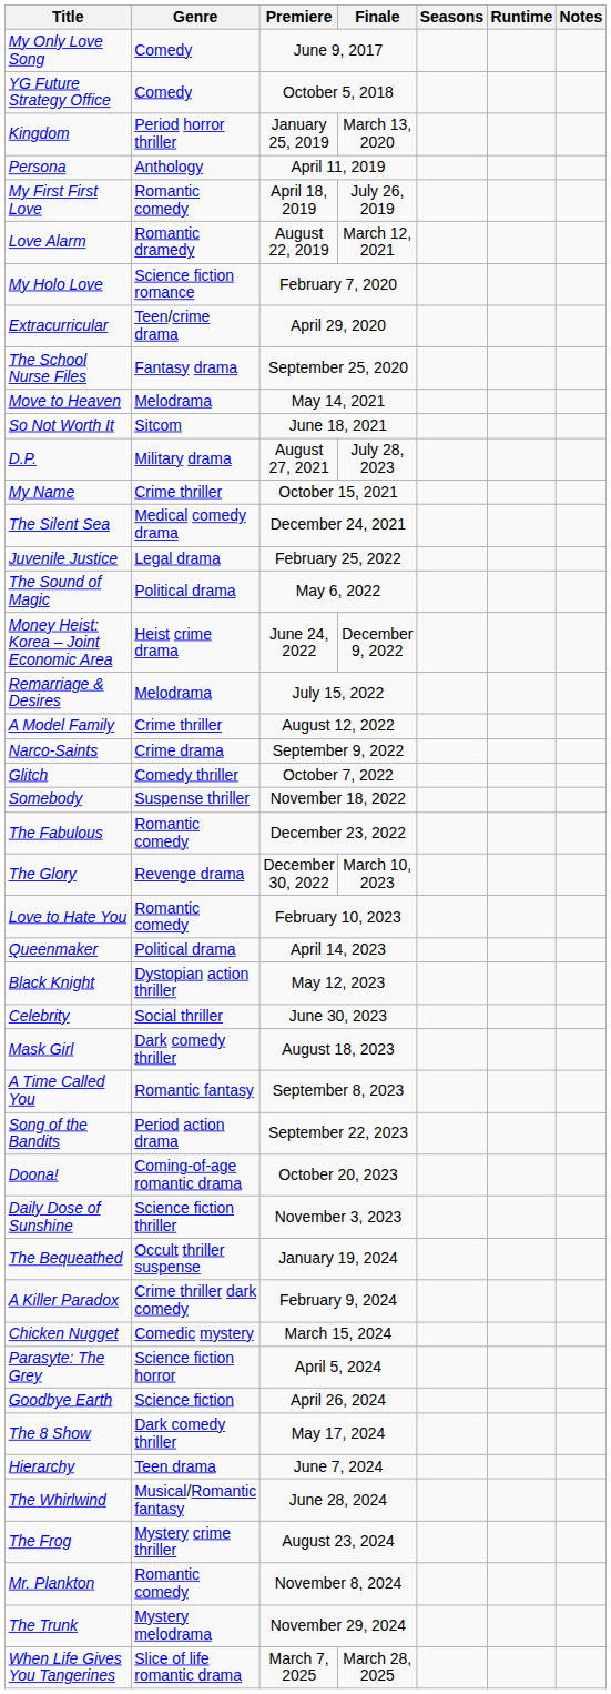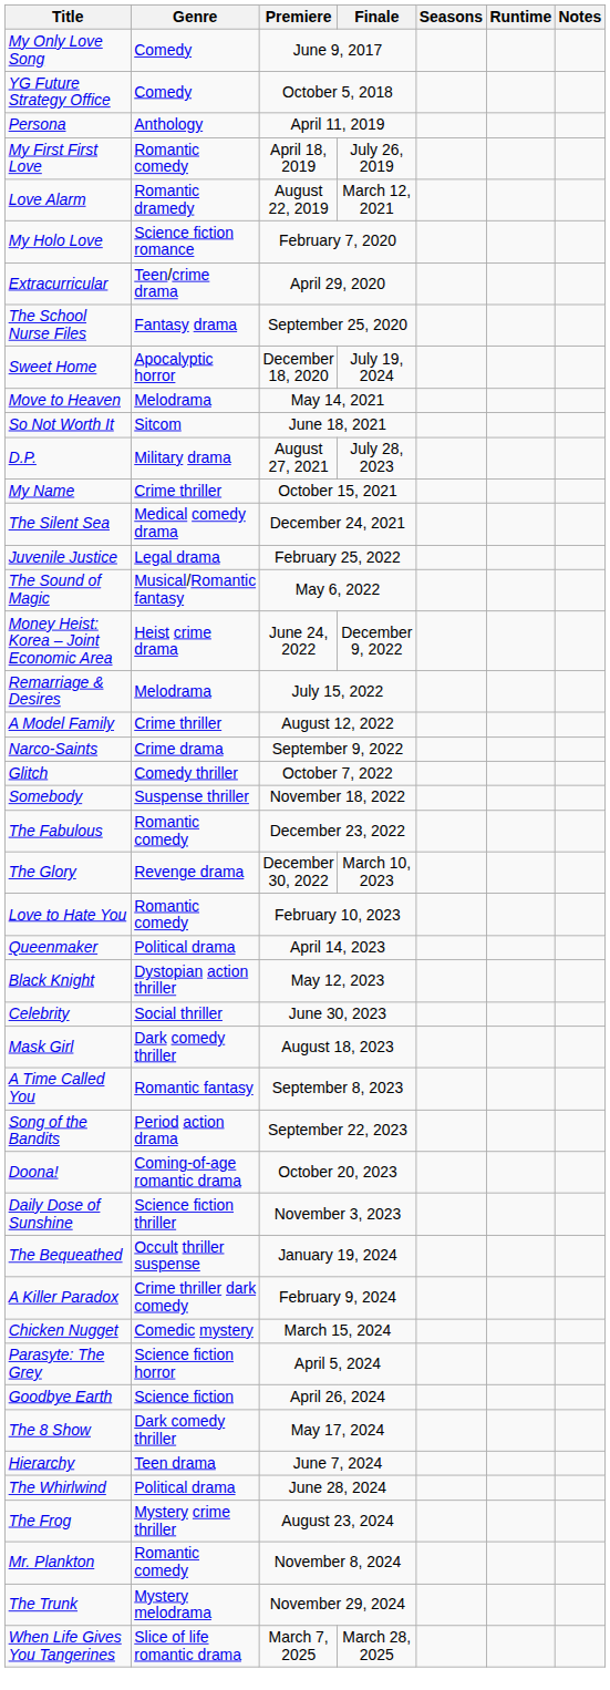- row: Kingdom | Period horror thriller | January 25, 2019 | March 13, 2020
+ row: Sweet Home | Apocalyptic horror | December 18, 2020 | July 19, 2024
The Sound of Magic | Genre: Political drama -> Musical/Romantic fantasy
The Whirlwind | Genre: Musical/Romantic fantasy -> Political drama
